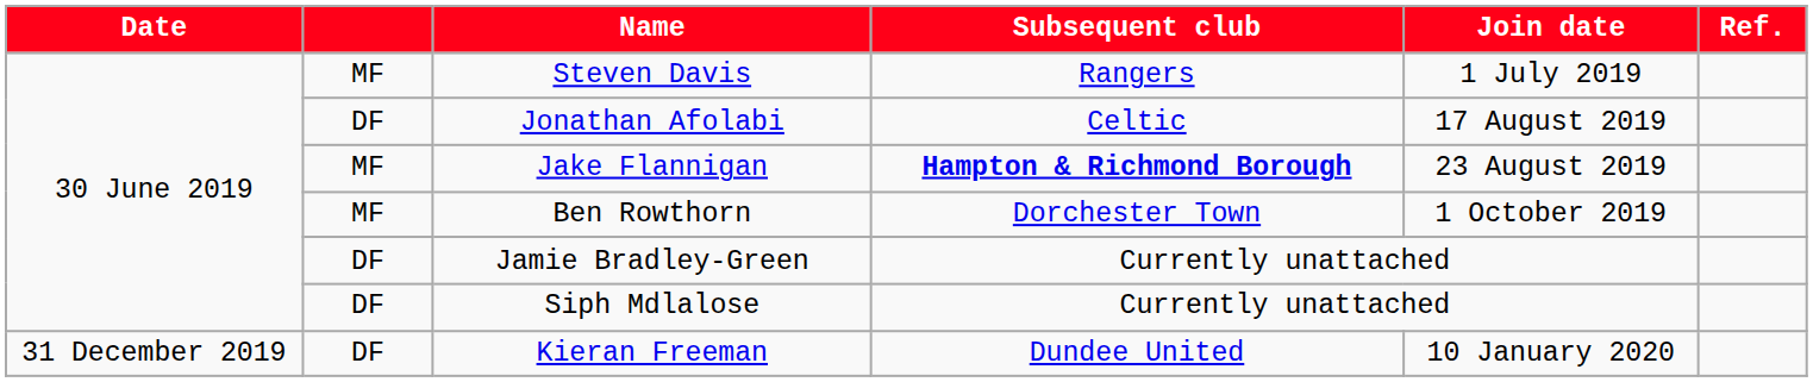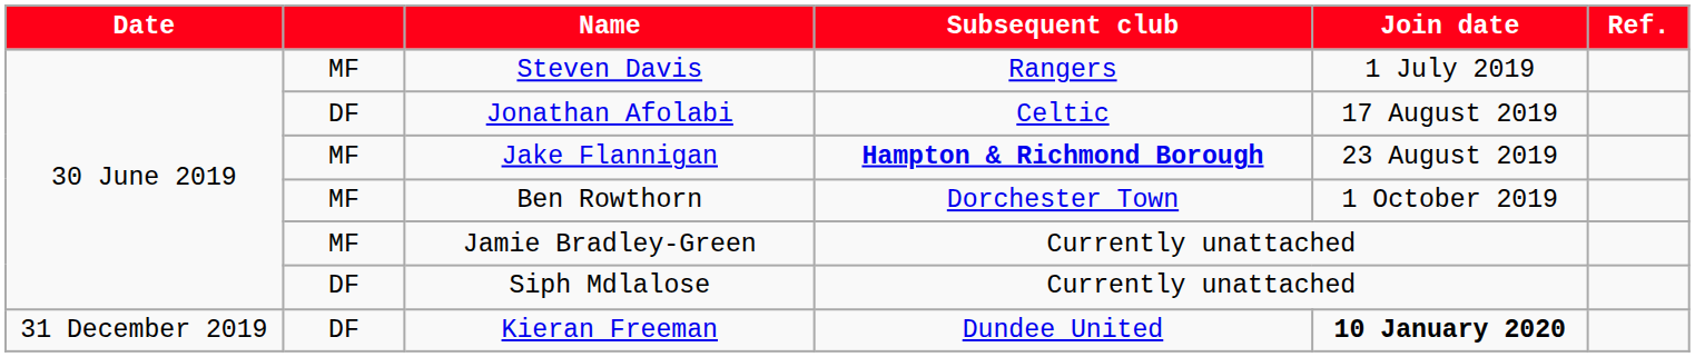Jamie Bradley-Green | column 2: DF -> MF
Kieran Freeman | Join date: normal -> bold
